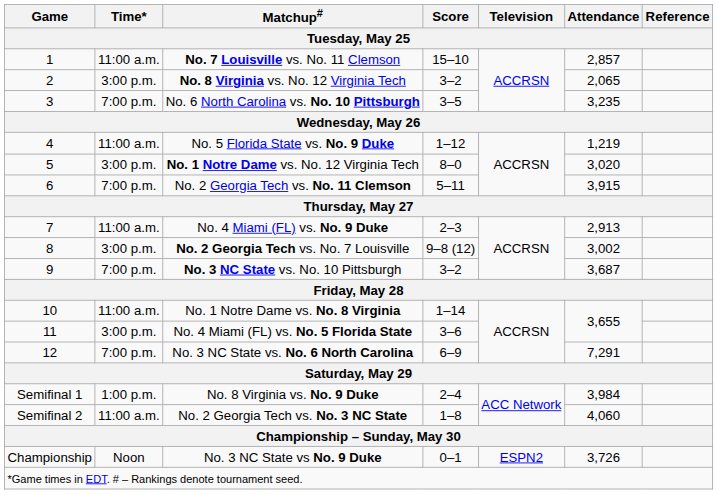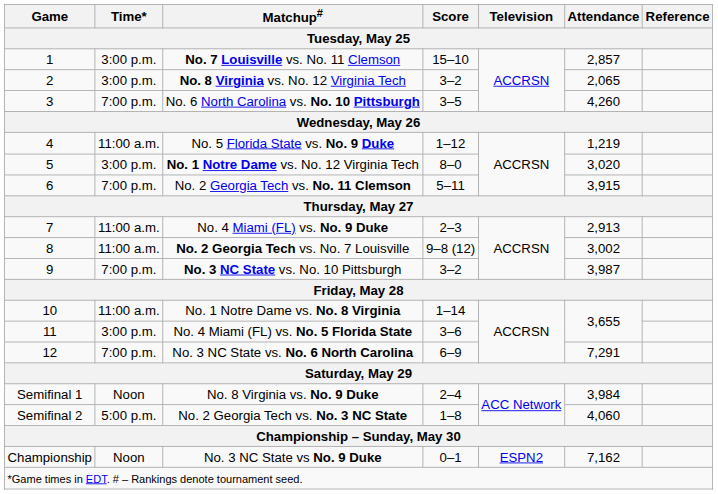No. 7 Louisville vs. No. 11 Clemson | Time*: 11:00 a.m. -> 3:00 p.m.
No. 6 North Carolina vs. No. 10 Pittsburgh | Attendance: 3,235 -> 4,260
No. 2 Georgia Tech vs. No. 7 Louisville | Time*: 3:00 p.m. -> 11:00 a.m.
No. 3 NC State vs. No. 10 Pittsburgh | Attendance: 3,687 -> 3,987
No. 8 Virginia vs. No. 9 Duke | Time*: 1:00 p.m. -> Noon
No. 2 Georgia Tech vs. No. 3 NC State | Time*: 11:00 a.m. -> 5:00 p.m.
No. 3 NC State vs No. 9 Duke | Attendance: 3,726 -> 7,162
